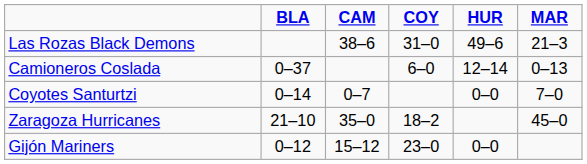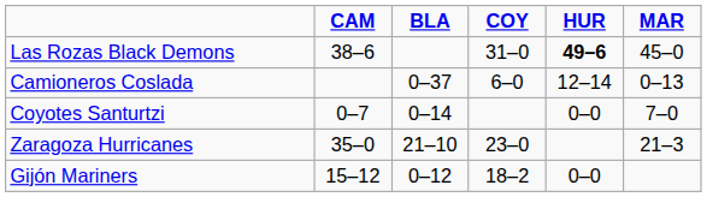columns swapped: BLA <-> CAM
Las Rozas Black Demons | HUR: normal -> bold
Las Rozas Black Demons | MAR: 21–3 -> 45–0
Zaragoza Hurricanes | COY: 18–2 -> 23–0
Zaragoza Hurricanes | MAR: 45–0 -> 21–3
Gijón Mariners | COY: 23–0 -> 18–2
